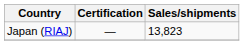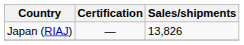Japan (RIAJ) | Sales/shipments: 13,823 -> 13,826
